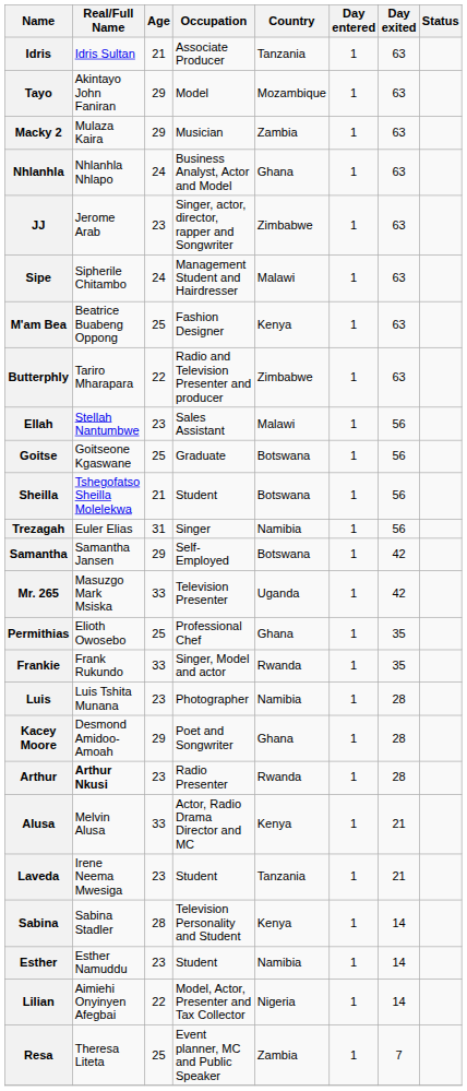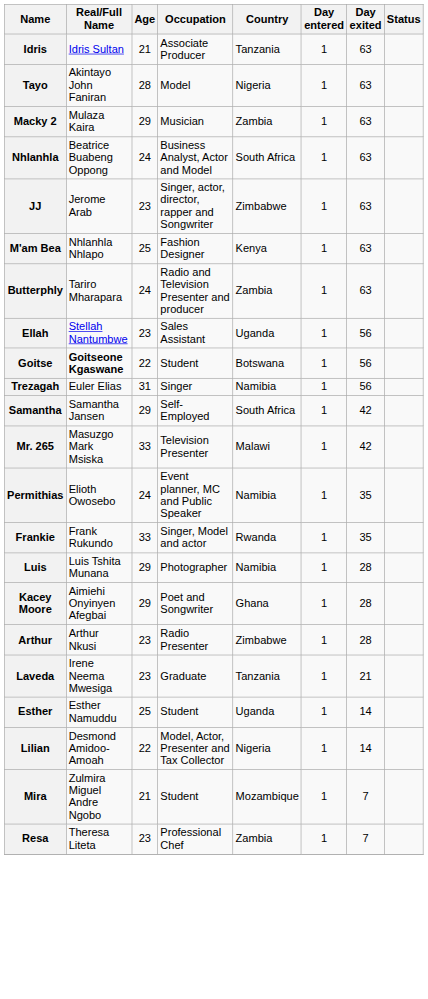Tayo | Age: 29 -> 28
Tayo | Country: Mozambique -> Nigeria
Nhlanhla | Real/Full Name: Nhlanhla Nhlapo -> Beatrice Buabeng Oppong
Nhlanhla | Country: Ghana -> South Africa
- row: Sipe | Sipherile Chitambo | 24 | Management Student and Hairdresser | Malawi | 1 | 63
M'am Bea | Real/Full Name: Beatrice Buabeng Oppong -> Nhlanhla Nhlapo
Butterphly | Age: 22 -> 24
Butterphly | Country: Zimbabwe -> Zambia
Ellah | Country: Malawi -> Uganda
Goitse | Real/Full Name: normal -> bold
Goitse | Age: 25 -> 22
Goitse | Occupation: Graduate -> Student
- row: Sheilla | Tshegofatso Sheilla Molelekwa | 21 | Student | Botswana | 1 | 56
Samantha | Country: Botswana -> South Africa
Mr. 265 | Country: Uganda -> Malawi
Permithias | Age: 25 -> 24
Permithias | Occupation: Professional Chef -> Event planner, MC and Public Speaker
Permithias | Country: Ghana -> Namibia
Luis | Age: 23 -> 29
Kacey Moore | Real/Full Name: Desmond Amidoo-Amoah -> Aimiehi Onyinyen Afegbai
Arthur | Real/Full Name: bold -> normal
Arthur | Country: Rwanda -> Zimbabwe
- row: Alusa | Melvin Alusa | 33 | Actor, Radio Drama Director and MC | Kenya | 1 | 21
Laveda | Occupation: Student -> Graduate
- row: Sabina | Sabina Stadler | 28 | Television Personality and Student | Kenya | 1 | 14
Esther | Age: 23 -> 25
Esther | Country: Namibia -> Uganda
Lilian | Real/Full Name: Aimiehi Onyinyen Afegbai -> Desmond Amidoo-Amoah
+ row: Mira | Zulmira Miguel Andre Ngobo | 21 | Student | Mozambique | 1 | 7
Resa | Age: 25 -> 23
Resa | Occupation: Event planner, MC and Public Speaker -> Professional Chef
